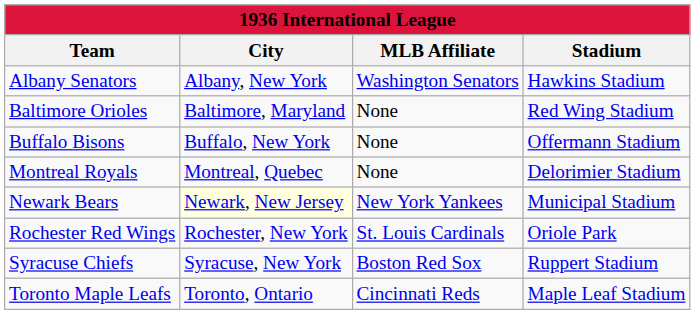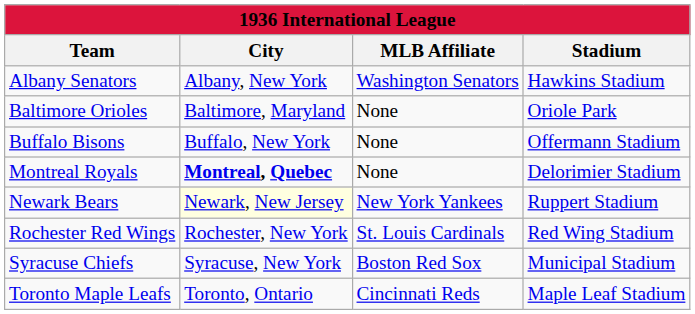Baltimore Orioles | Stadium: Red Wing Stadium -> Oriole Park
Montreal Royals | City: normal -> bold
Newark Bears | Stadium: Municipal Stadium -> Ruppert Stadium
Rochester Red Wings | Stadium: Oriole Park -> Red Wing Stadium
Syracuse Chiefs | Stadium: Ruppert Stadium -> Municipal Stadium
